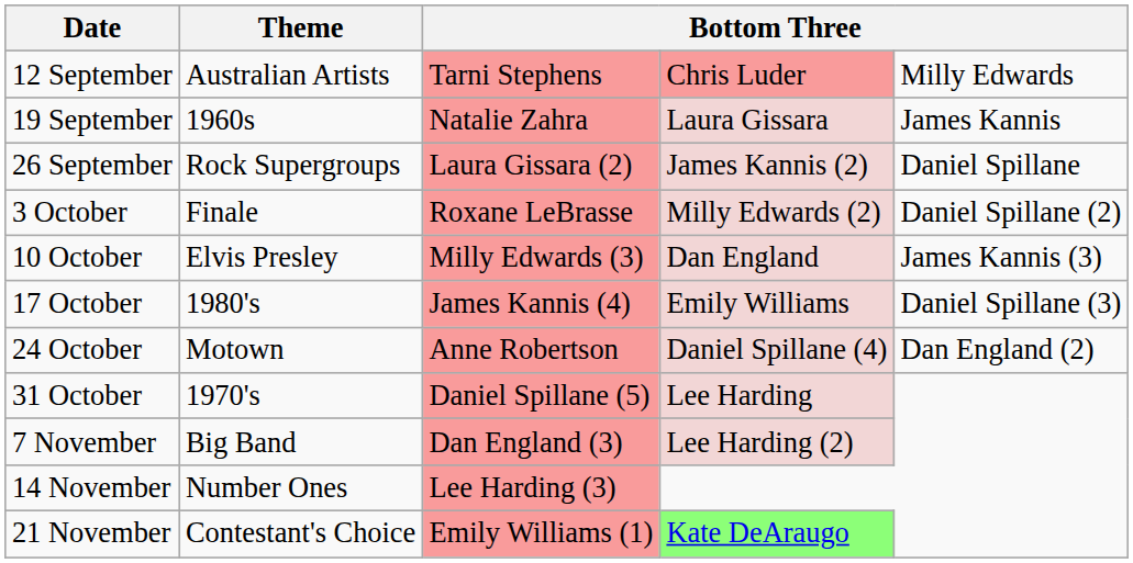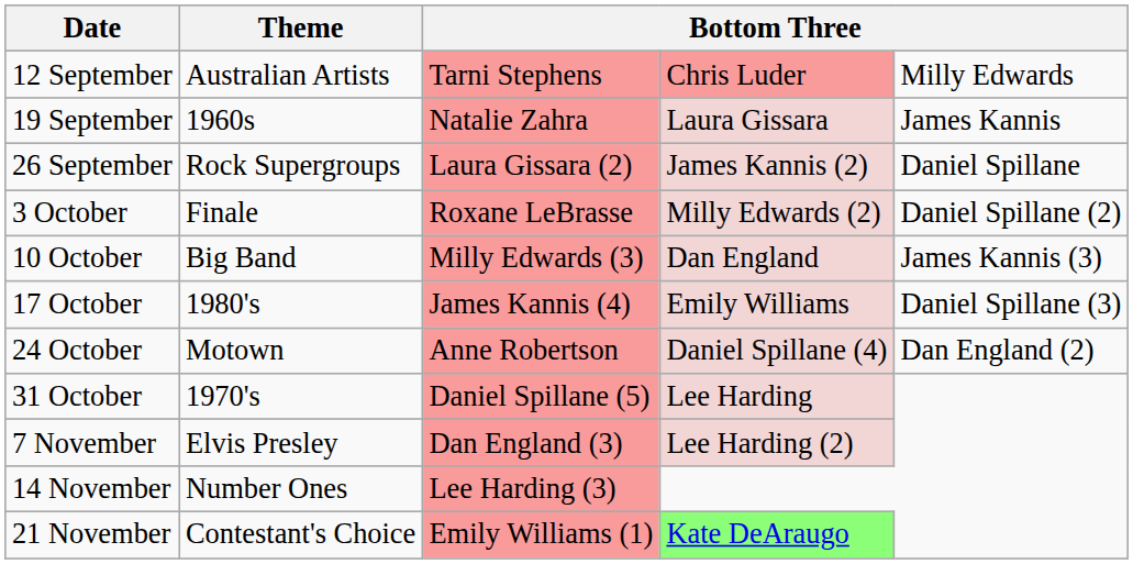10 October | Theme: Elvis Presley -> Big Band
7 November | Theme: Big Band -> Elvis Presley
